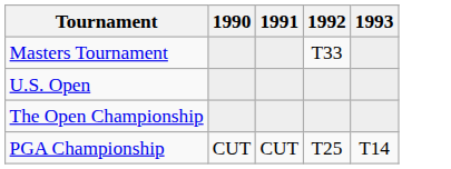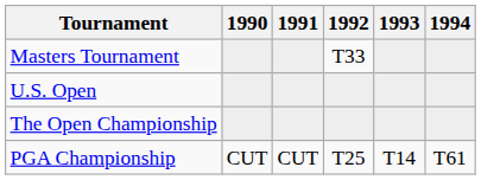+ column: 1994 | T61
